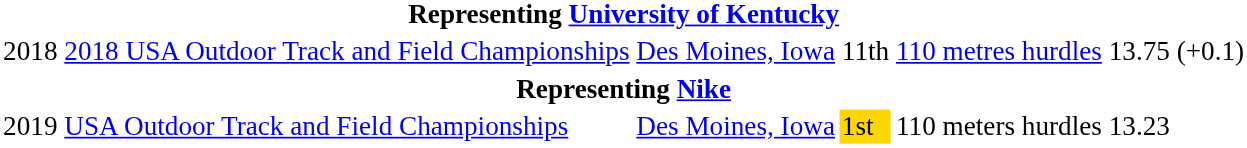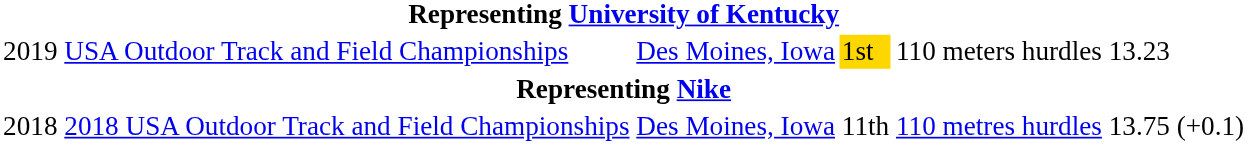rows swapped: 2018 USA Outdoor Track and Field Championships <-> USA Outdoor Track and Field Championships
